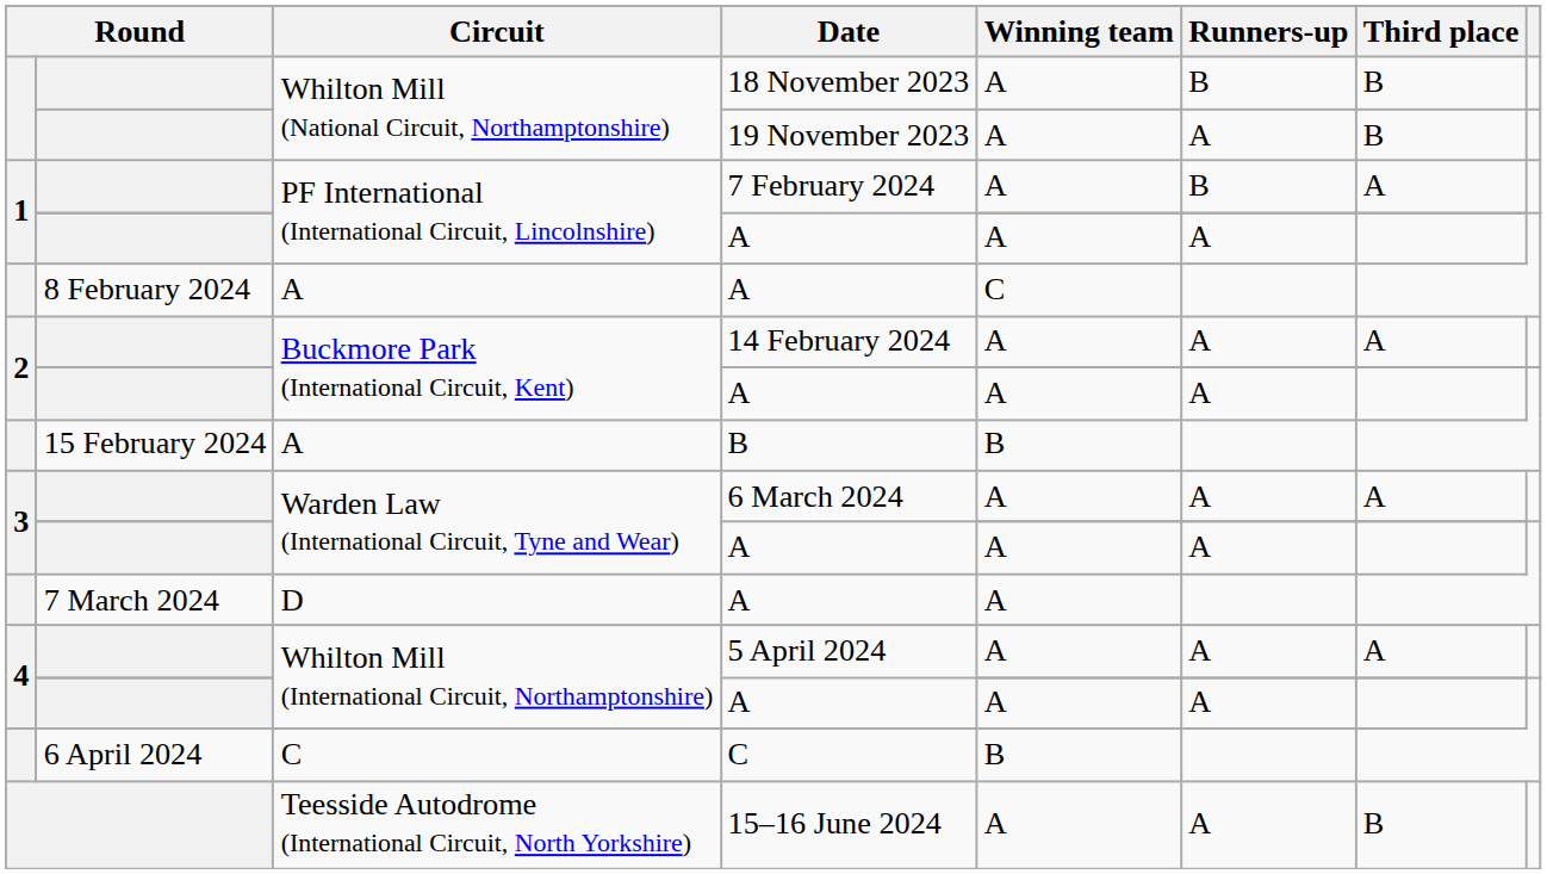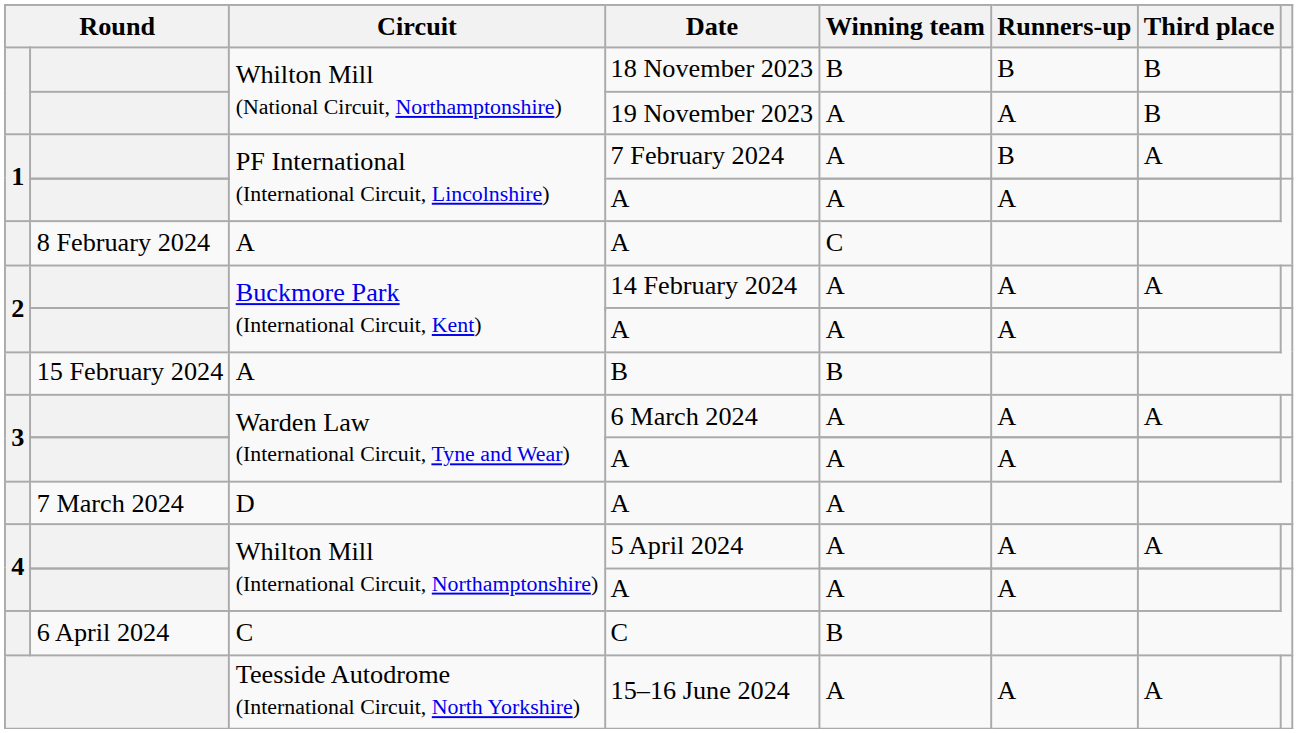18 November 2023 | Winning team: A -> B
15–16 June 2024 | Third place: B -> A
